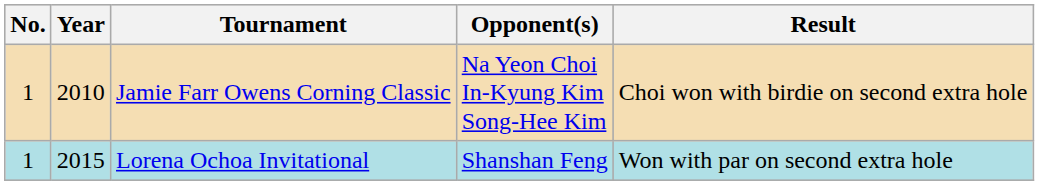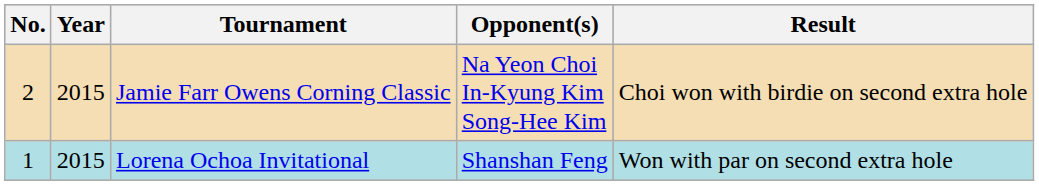Jamie Farr Owens Corning Classic | No.: 1 -> 2
Jamie Farr Owens Corning Classic | Year: 2010 -> 2015
